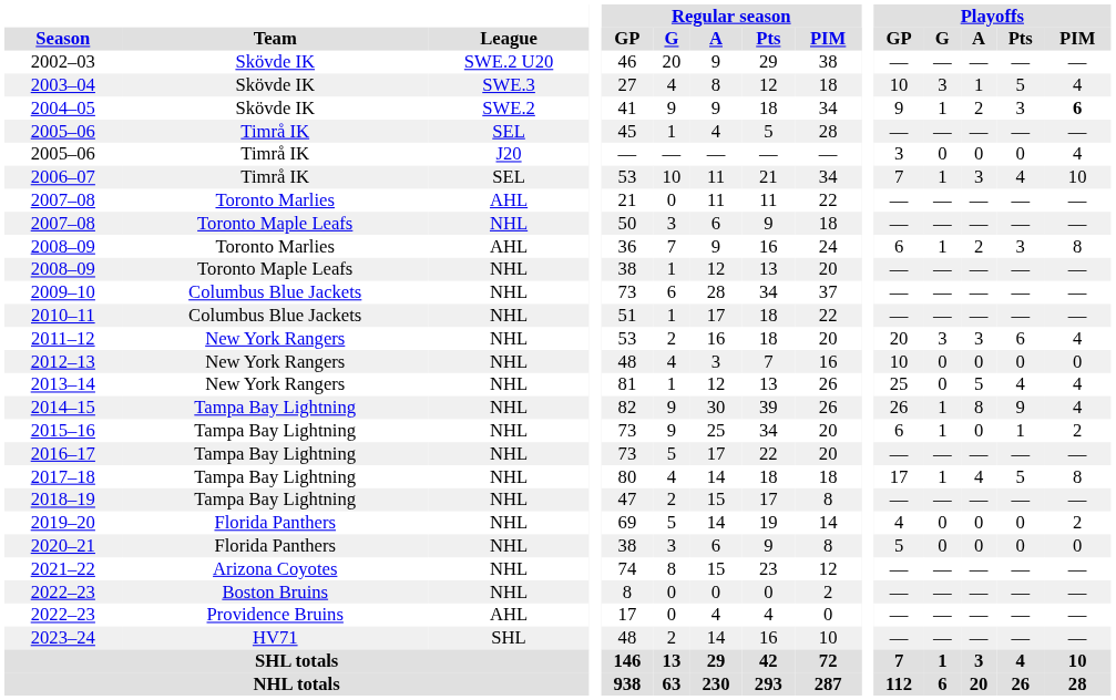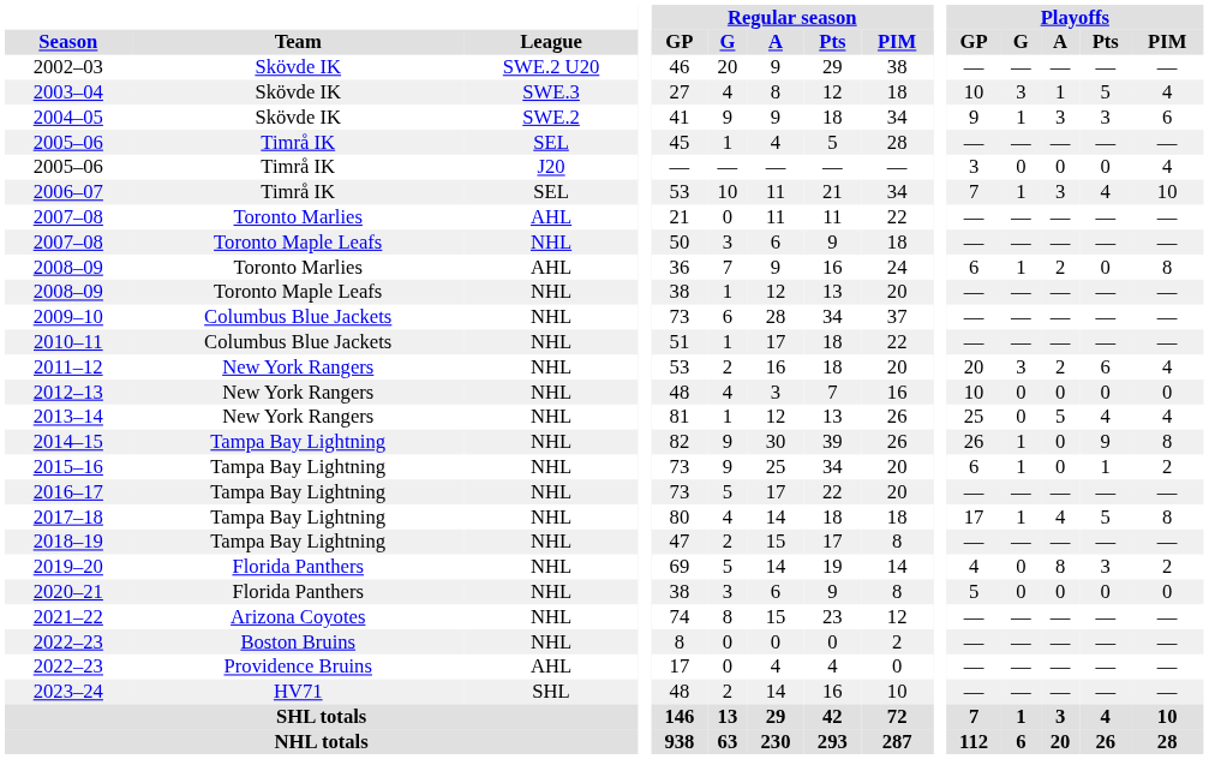2004–05 | Playoffs / A: 2 -> 3
2004–05 | Playoffs / PIM: bold -> normal
2008–09 / AHL | Playoffs / Pts: 3 -> 0
2011–12 | Playoffs / A: 3 -> 2
2014–15 | Playoffs / A: 8 -> 0
2014–15 | Playoffs / PIM: 4 -> 8
2019–20 | Playoffs / A: 0 -> 8
2019–20 | Playoffs / Pts: 0 -> 3
